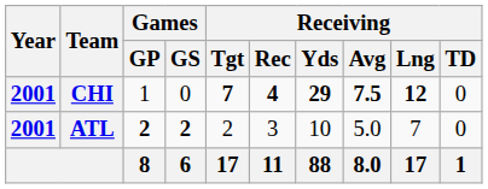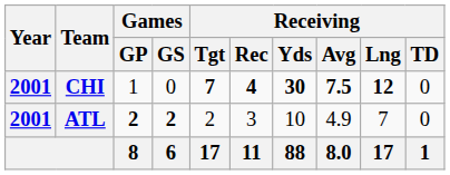CHI | Receiving / Yds: 29 -> 30
ATL | Receiving / Avg: 5.0 -> 4.9
